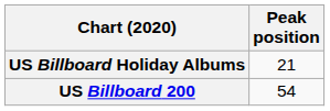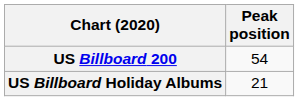rows swapped: US Billboard Holiday Albums <-> US Billboard 200
